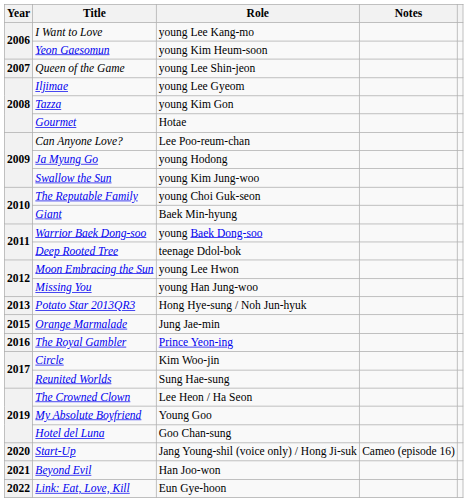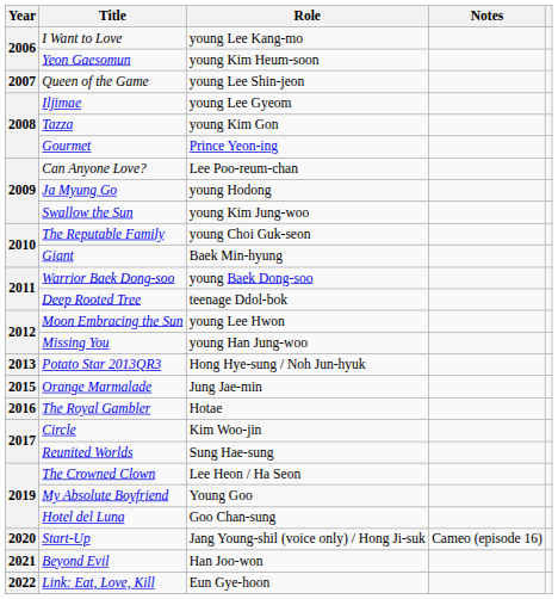Gourmet | Role: Hotae -> Prince Yeon-ing
The Royal Gambler | Role: Prince Yeon-ing -> Hotae
